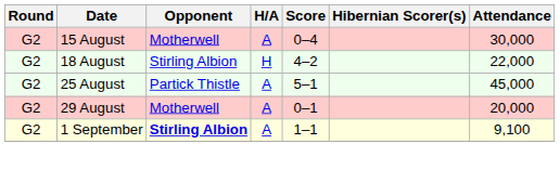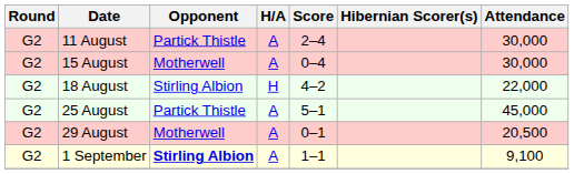+ row: G2 | 11 August | Partick Thistle | A | 2–4 | 30,000
29 August | Attendance: 20,000 -> 20,500
